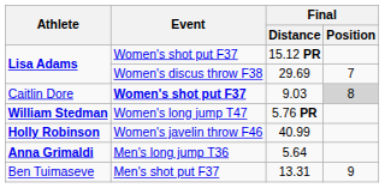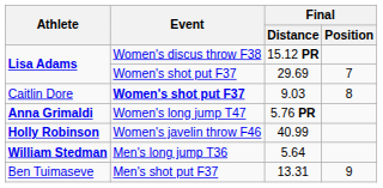15.12 PR | Event: Women's shot put F37 -> Women's discus throw F38
29.69 | Event: Women's discus throw F38 -> Women's shot put F37
9.03 | Final / Position: lightgrey background -> no background
5.76 PR | Athlete: William Stedman -> Anna Grimaldi
5.64 | Athlete: Anna Grimaldi -> William Stedman
